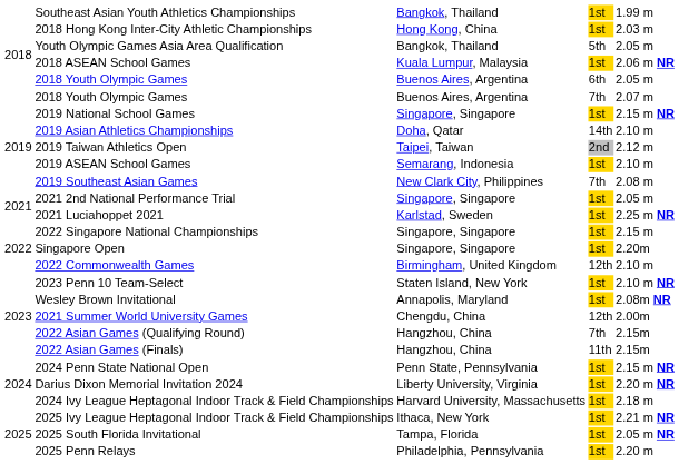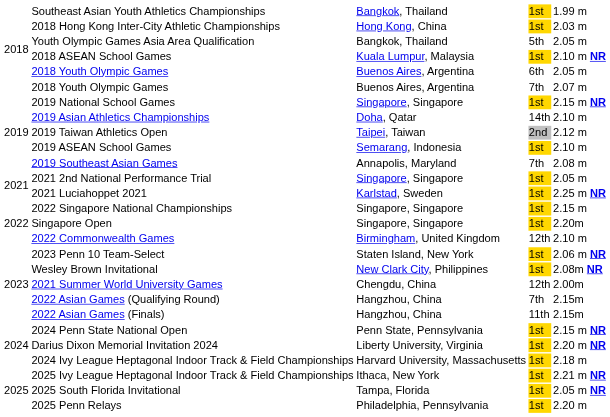2018 ASEAN School Games | column 5: 2.06 m NR -> 2.10 m NR
2019 Southeast Asian Games | column 3: New Clark City, Philippines -> Annapolis, Maryland
2023 Penn 10 Team-Select | column 5: 2.10 m NR -> 2.06 m NR
Wesley Brown Invitational | column 3: Annapolis, Maryland -> New Clark City, Philippines
